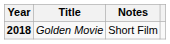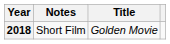columns swapped: Title <-> Notes
